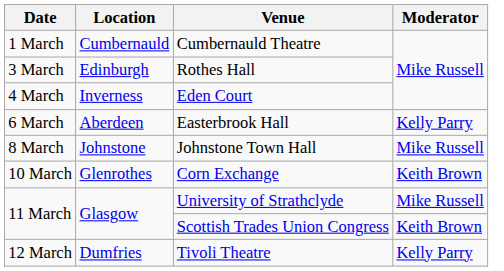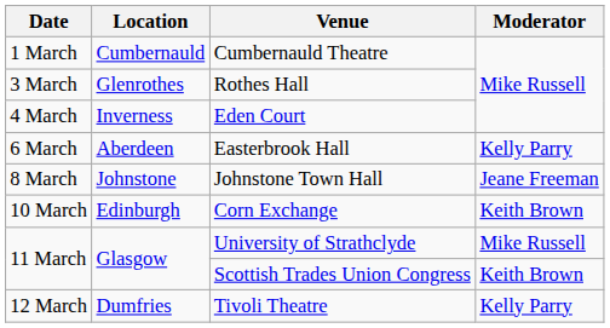Rothes Hall | Location: Edinburgh -> Glenrothes
Johnstone Town Hall | Moderator: Mike Russell -> Jeane Freeman
Corn Exchange | Location: Glenrothes -> Edinburgh
